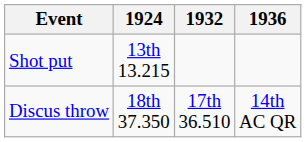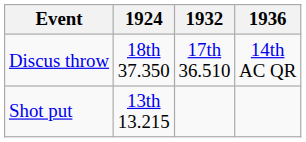rows swapped: Shot put <-> Discus throw
